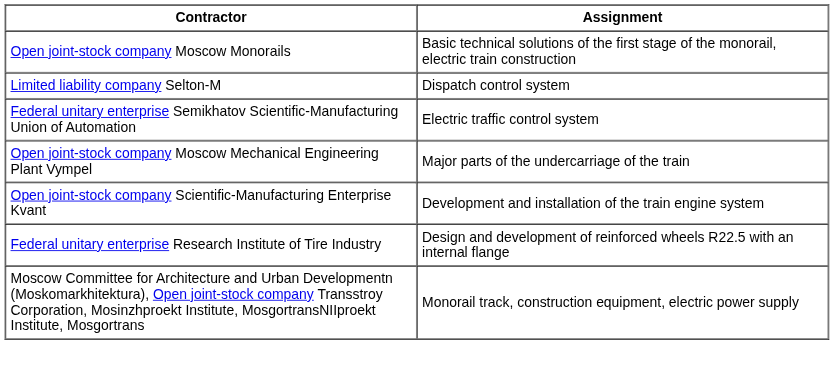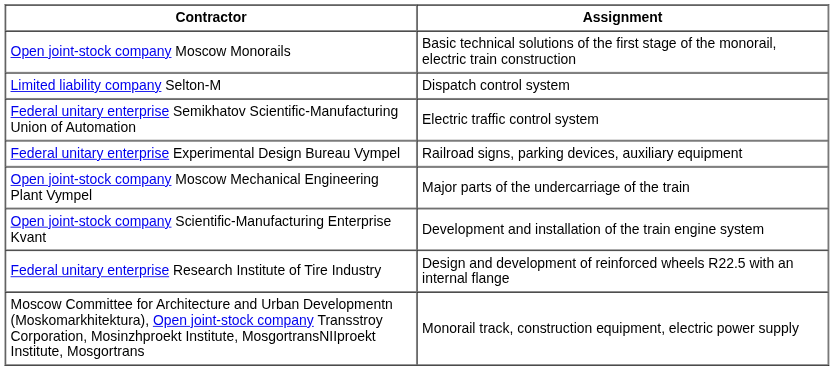+ row: Federal unitary enterprise Experimental Design Bureau Vympel | Railroad signs, parking devices, auxiliary equipment
